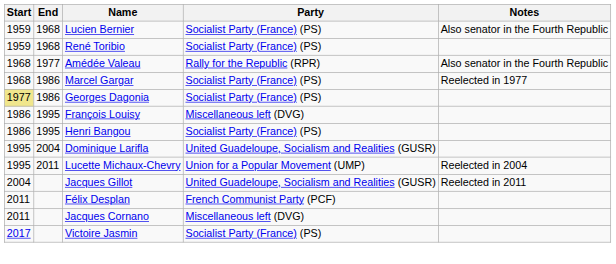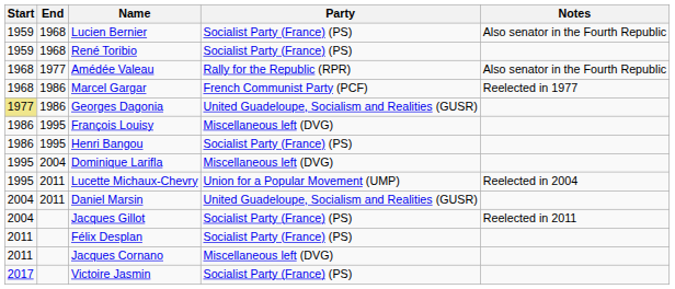Marcel Gargar | Party: Socialist Party (France) (PS) -> French Communist Party (PCF)
Georges Dagonia | Party: Socialist Party (France) (PS) -> United Guadeloupe, Socialism and Realities (GUSR)
Dominique Larifla | Party: United Guadeloupe, Socialism and Realities (GUSR) -> Miscellaneous left (DVG)
+ row: 2004 | 2011 | Daniel Marsin | United Guadeloupe, Socialism and Realities (GUSR)
Jacques Gillot | Party: United Guadeloupe, Socialism and Realities (GUSR) -> Socialist Party (France) (PS)
Félix Desplan | Party: French Communist Party (PCF) -> Socialist Party (France) (PS)
